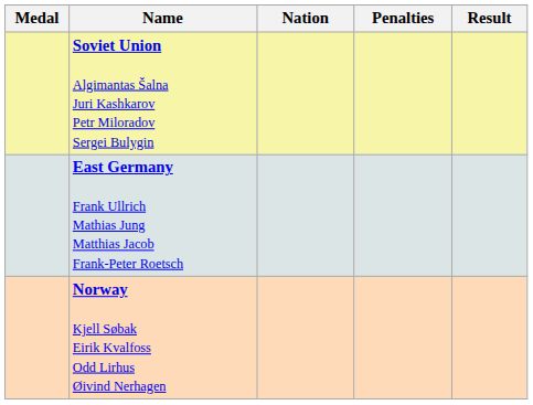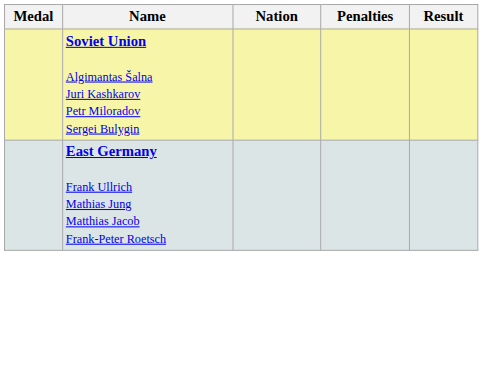- row: Norway Kjell Søbak Eirik Kvalfoss Odd Lirhus Øivind Nerhagen
